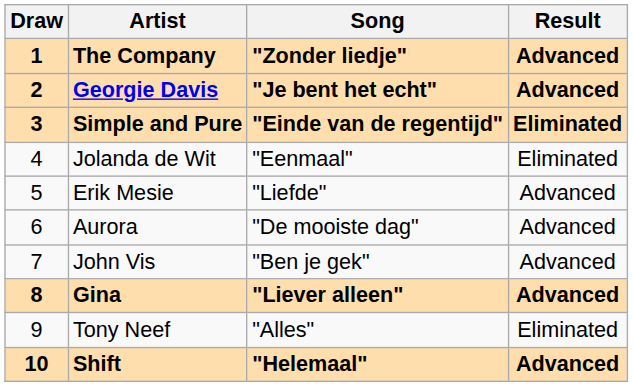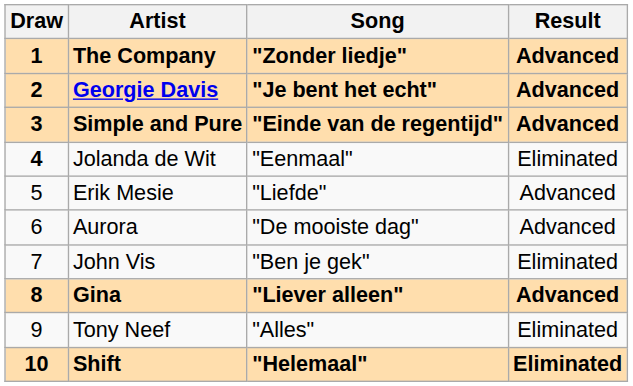Simple and Pure | Result: Eliminated -> Advanced
Jolanda de Wit | Draw: normal -> bold
John Vis | Result: Advanced -> Eliminated
Shift | Result: Advanced -> Eliminated
